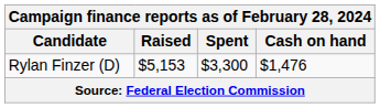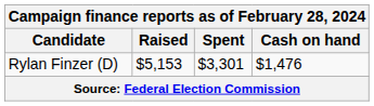Rylan Finzer (D) | Spent: $3,300 -> $3,301
